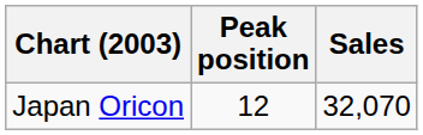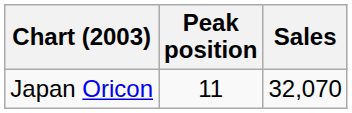Japan Oricon | Peak position: 12 -> 11
